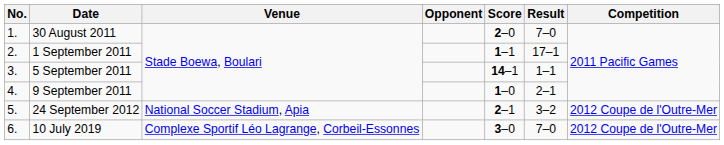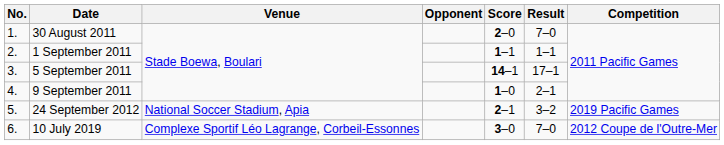1 September 2011 | Result: 17–1 -> 1–1
5 September 2011 | Result: 1–1 -> 17–1
24 September 2012 | Competition: 2012 Coupe de l'Outre-Mer -> 2019 Pacific Games
